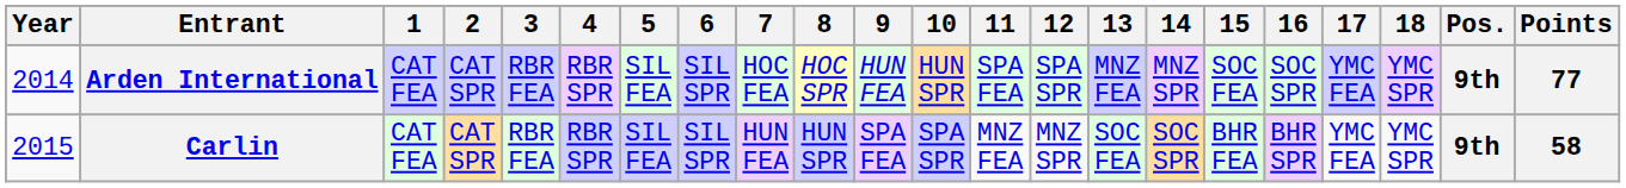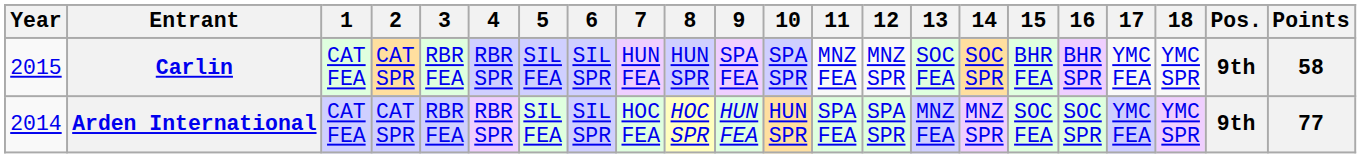rows swapped: Arden International <-> Carlin
